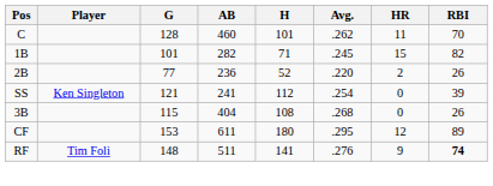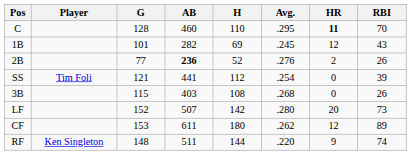C | H: 101 -> 110
C | Avg.: .262 -> .295
C | HR: normal -> bold
1B | H: 71 -> 69
1B | HR: 15 -> 12
1B | RBI: 82 -> 43
2B | AB: normal -> bold
2B | Avg.: .220 -> .276
SS | Player: Ken Singleton -> Tim Foli
SS | AB: 241 -> 441
3B | AB: 404 -> 403
+ row: LF | 152 | 507 | 142 | .280 | 20 | 73
CF | Avg.: .295 -> .262
RF | Player: Tim Foli -> Ken Singleton
RF | H: 141 -> 144
RF | Avg.: .276 -> .220
RF | RBI: bold -> normal
